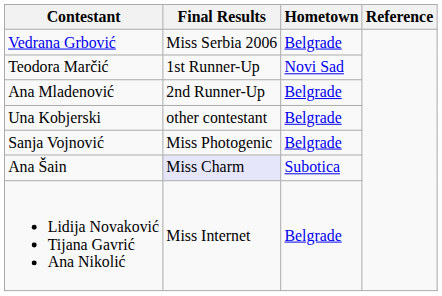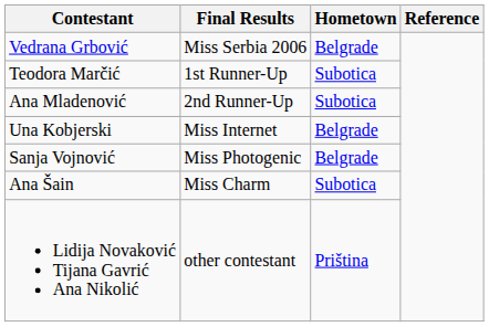Teodora Marčić | Hometown: Novi Sad -> Subotica
Ana Mladenović | Hometown: Belgrade -> Subotica
Una Kobjerski | Final Results: other contestant -> Miss Internet
Ana Šain | Final Results: lavender background -> no background
Lidija Novaković Tijana Gavrić Ana Nikolić | Final Results: Miss Internet -> other contestant
Lidija Novaković Tijana Gavrić Ana Nikolić | Hometown: Belgrade -> Priština
